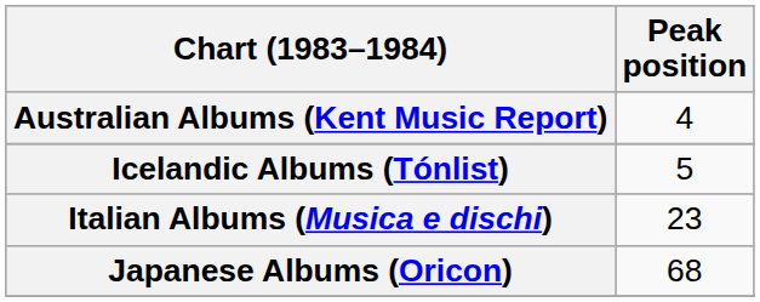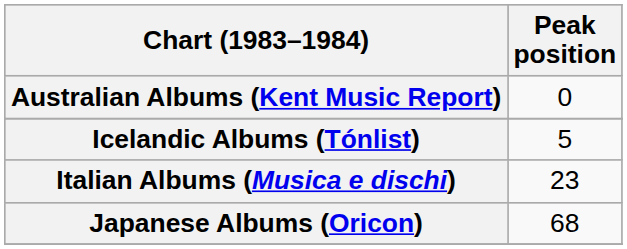Australian Albums (Kent Music Report) | Peak position: 4 -> 0
